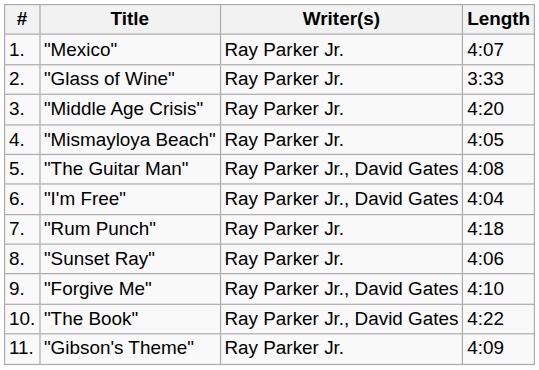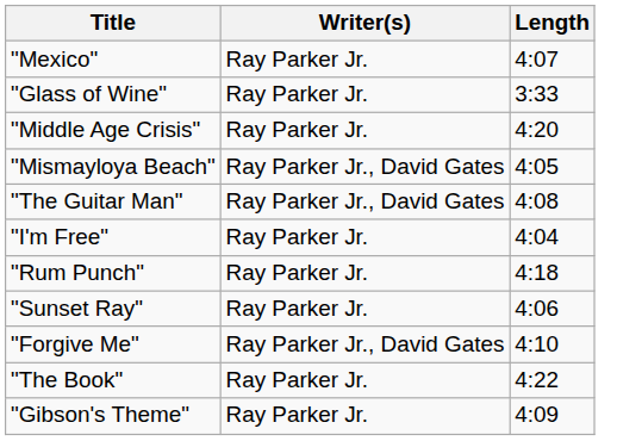- column: # | 1. | 2. | 3. | 4. | 5. | 6. | 7. | 8. | 9. | 10. | 11.
"Mismayloya Beach" | Writer(s): Ray Parker Jr. -> Ray Parker Jr., David Gates
"I'm Free" | Writer(s): Ray Parker Jr., David Gates -> Ray Parker Jr.
"The Book" | Writer(s): Ray Parker Jr., David Gates -> Ray Parker Jr.
